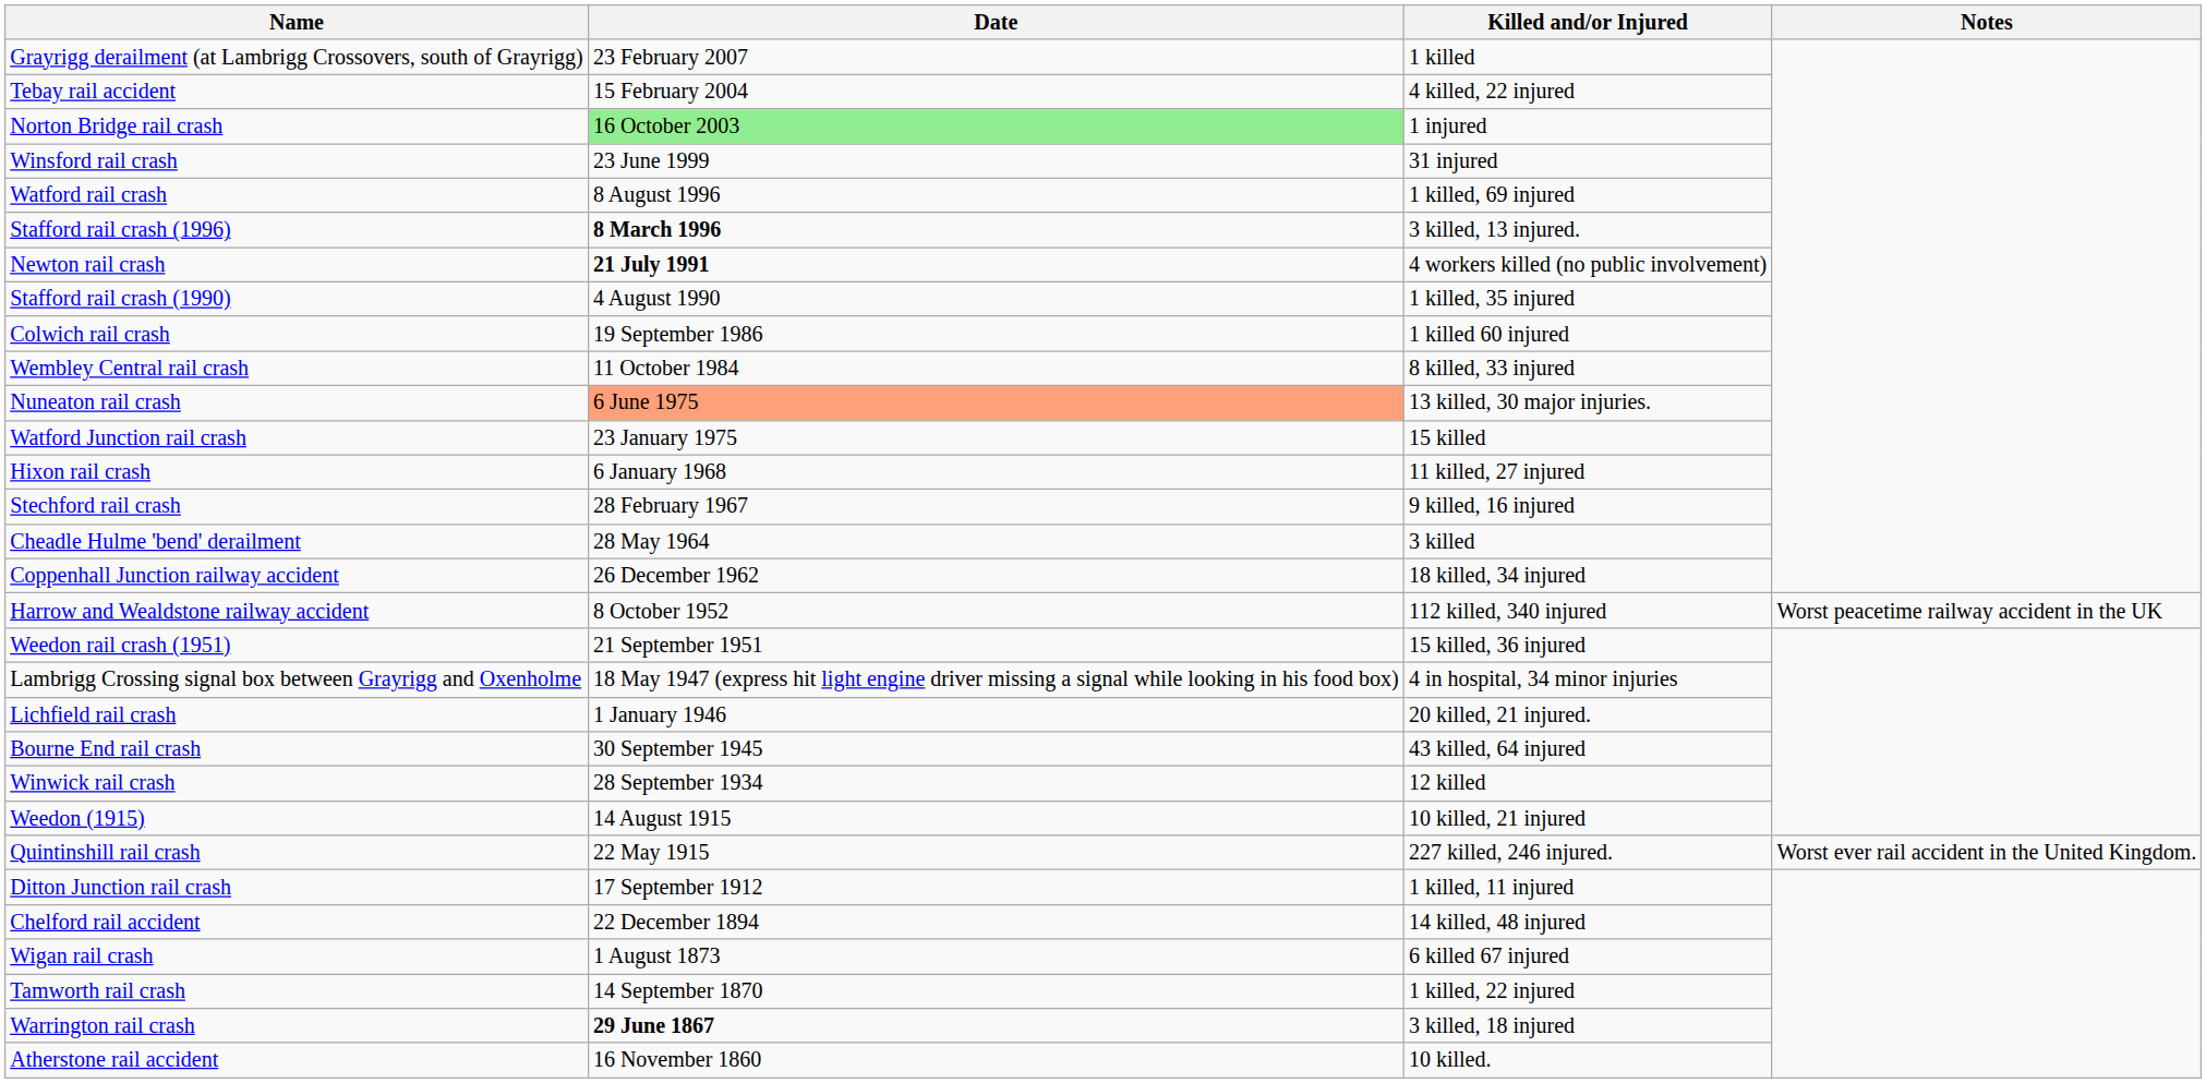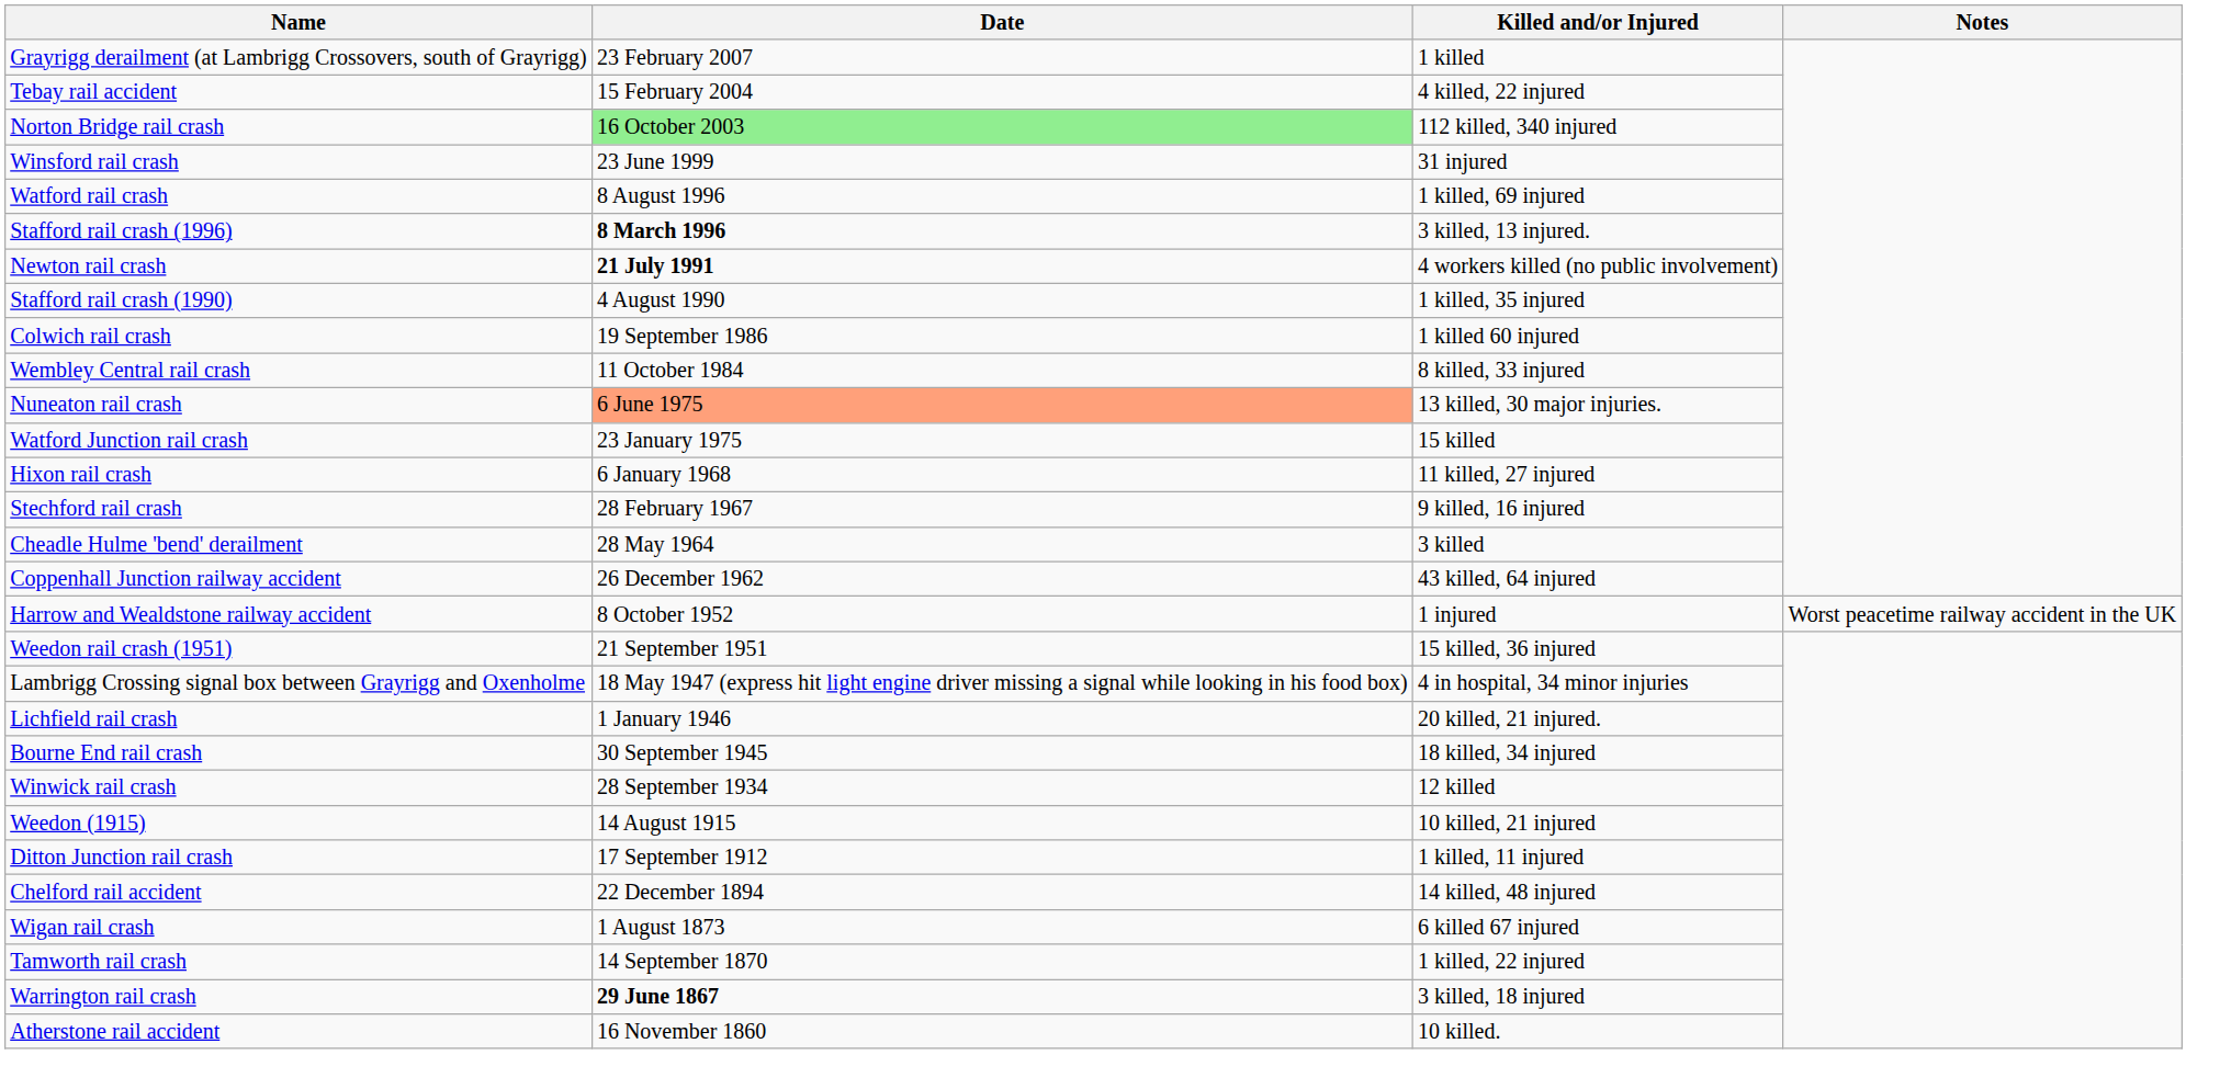Norton Bridge rail crash | Killed and/or Injured: 1 injured -> 112 killed, 340 injured
Coppenhall Junction railway accident | Killed and/or Injured: 18 killed, 34 injured -> 43 killed, 64 injured
Harrow and Wealdstone railway accident | Killed and/or Injured: 112 killed, 340 injured -> 1 injured
Bourne End rail crash | Killed and/or Injured: 43 killed, 64 injured -> 18 killed, 34 injured
- row: Quintinshill rail crash | 22 May 1915 | 227 killed, 246 injured. | Worst ever rail accident in the United Kingdom.
